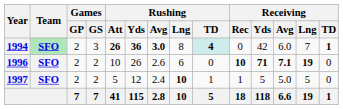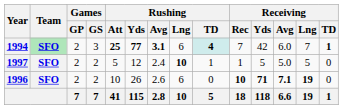1994 | Rushing / Att: 26 -> 25
1994 | Rushing / Yds: 36 -> 77
1994 | Rushing / Avg: 3.0 -> 3.1
1994 | Rushing / Lng: 8 -> 6
1994 | Receiving / Rec: 0 -> 7
rows swapped: 1996 <-> 1997
